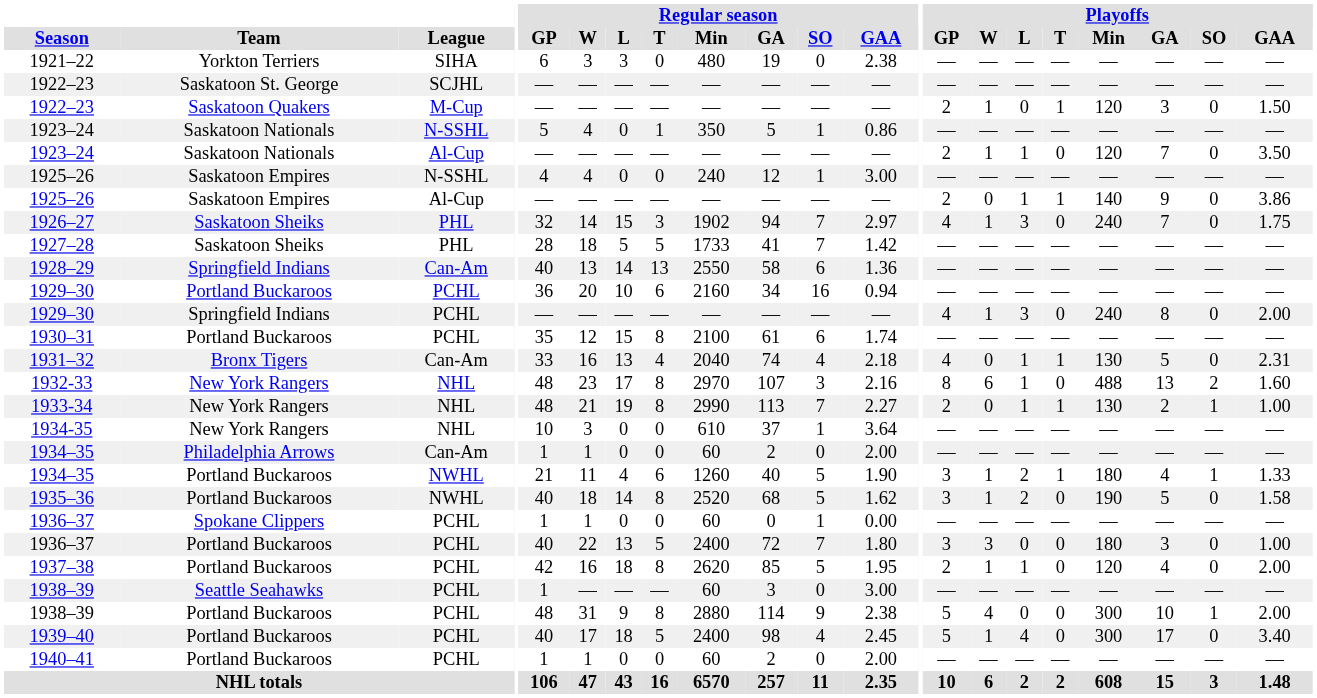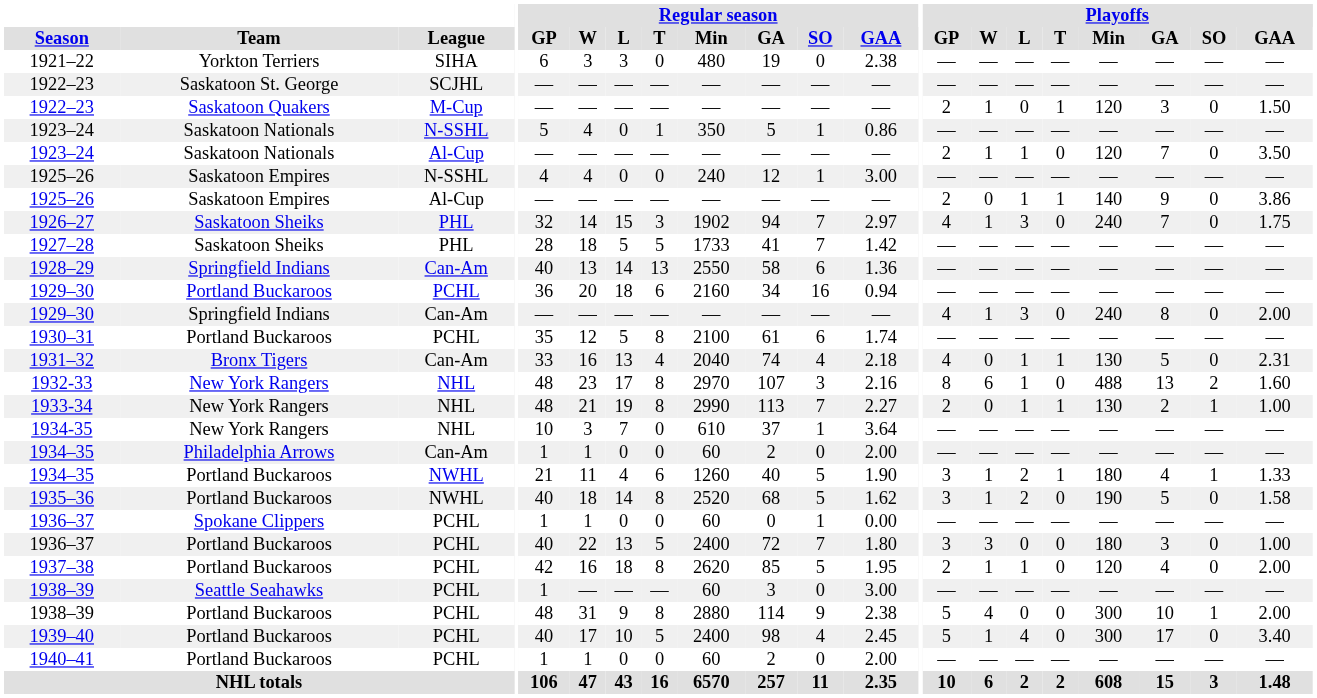1929–30 / Portland Buckaroos | Regular season / L: 10 -> 18
1929–30 / Springfield Indians | League: PCHL -> Can-Am
1930–31 | Regular season / L: 15 -> 5
1934-35 | Regular season / L: 0 -> 7
1939–40 | Regular season / L: 18 -> 10
